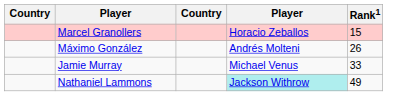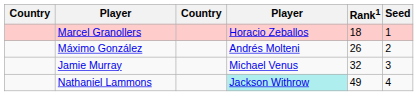+ column: Seed | 1 | 2 | 3 | 4
Marcel Granollers | Rank1: 15 -> 18
Jamie Murray | Rank1: 33 -> 32
